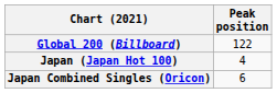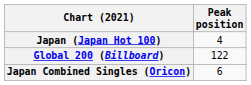rows swapped: Global 200 (Billboard) <-> Japan (Japan Hot 100)
